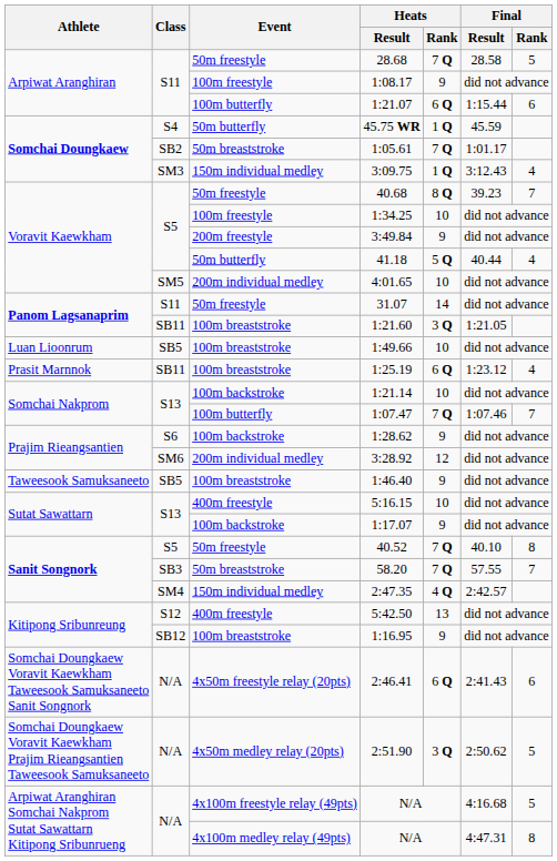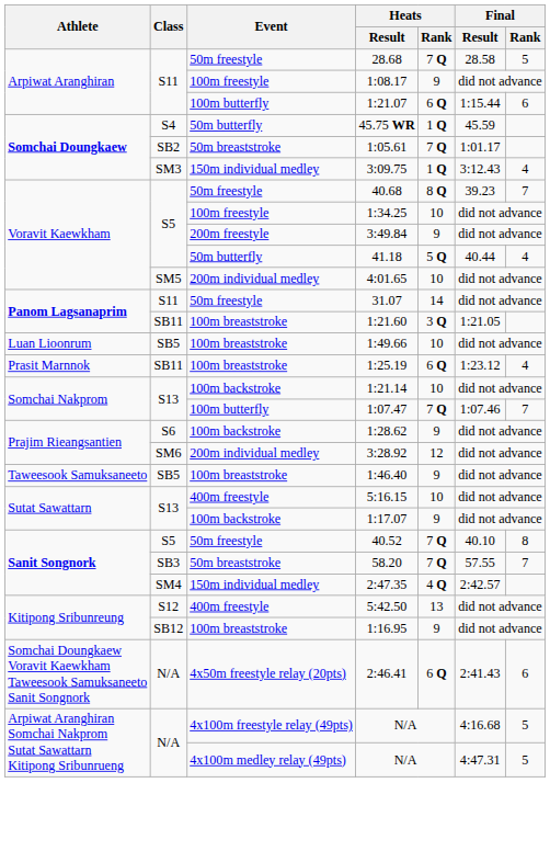- row: Somchai Doungkaew Voravit Kaewkham Prajim Rieangsantien Taweesook Samuksaneeto | N/A | 4x50m medley relay (20pts) | 2:51.90 | 3 Q | 2:50.62 | 5
4x100m medley relay (49pts) / N/A | Final / Rank: 8 -> 5
